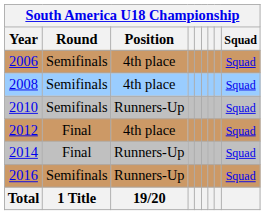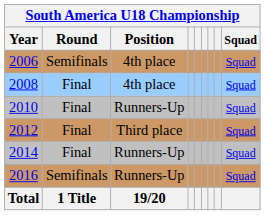2008 | Round: Semifinals -> Final
2010 | Round: Semifinals -> Final
2012 | Position: 4th place -> Third place
